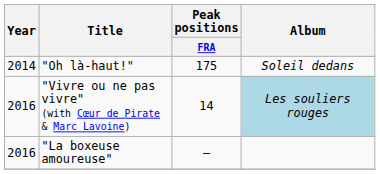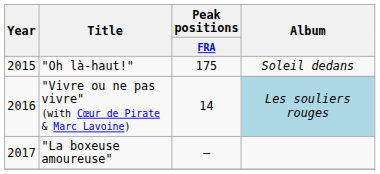"Oh là-haut!" | Year: 2014 -> 2015
"La boxeuse amoureuse" | Year: 2016 -> 2017
